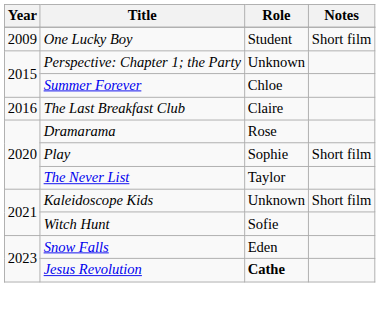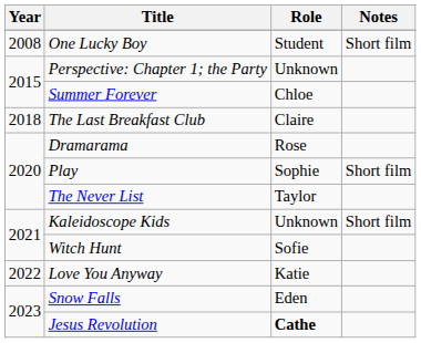One Lucky Boy | Year: 2009 -> 2008
The Last Breakfast Club | Year: 2016 -> 2018
+ row: 2022 | Love You Anyway | Katie
